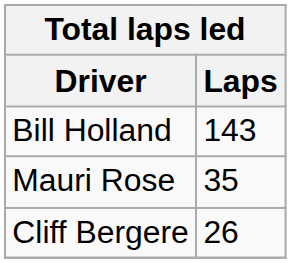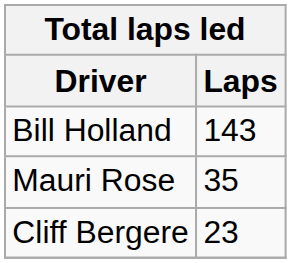Cliff Bergere | Laps: 26 -> 23
